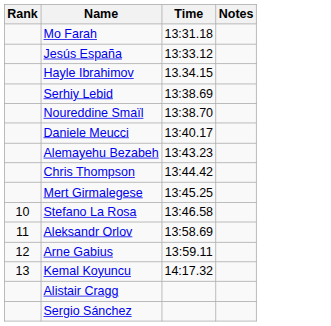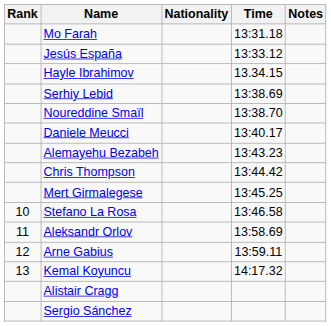+ column: Nationality
